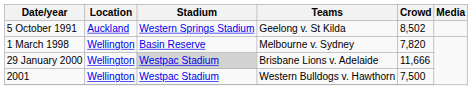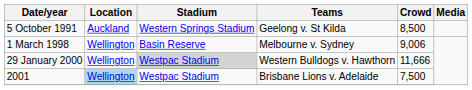5 October 1991 | Crowd: 8,502 -> 8,500
1 March 1998 | Crowd: 7,820 -> 9,006
29 January 2000 | Teams: Brisbane Lions v. Adelaide -> Western Bulldogs v. Hawthorn
2001 | Location: no background -> lightblue background
2001 | Teams: Western Bulldogs v. Hawthorn -> Brisbane Lions v. Adelaide
